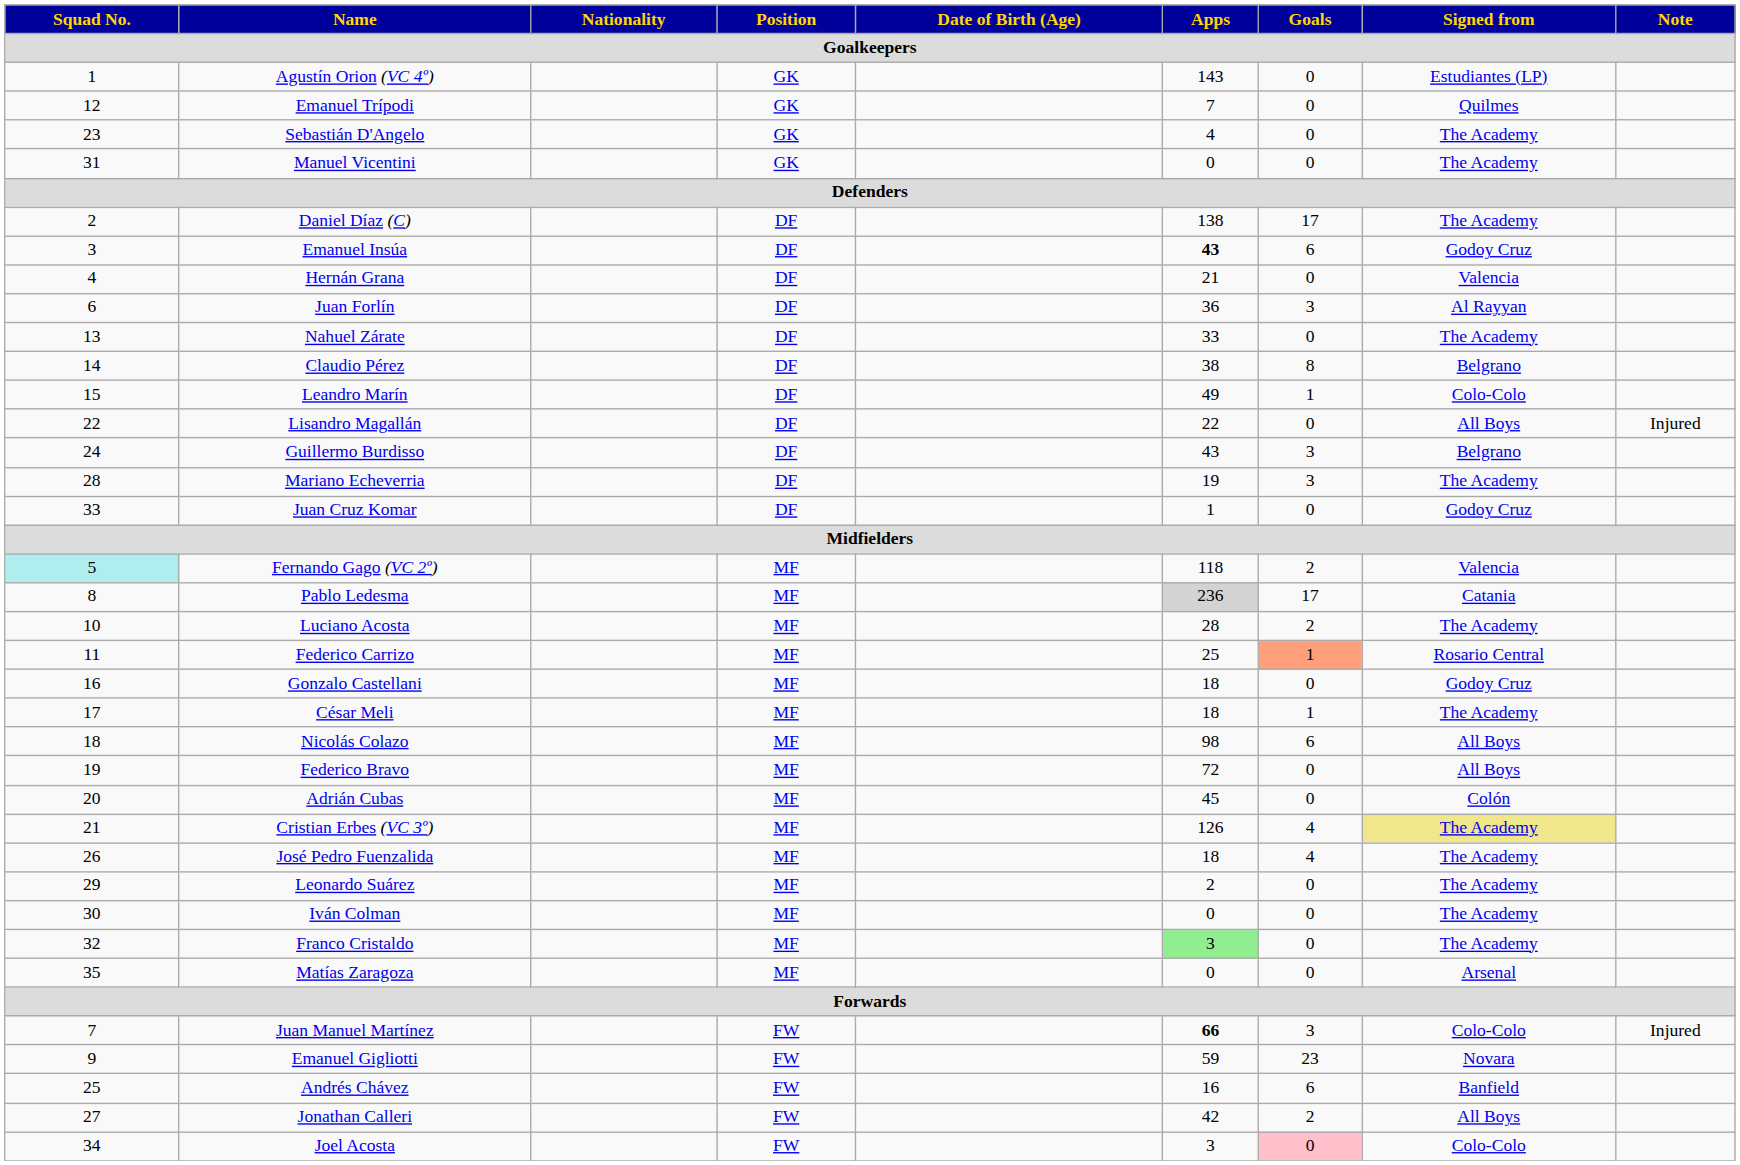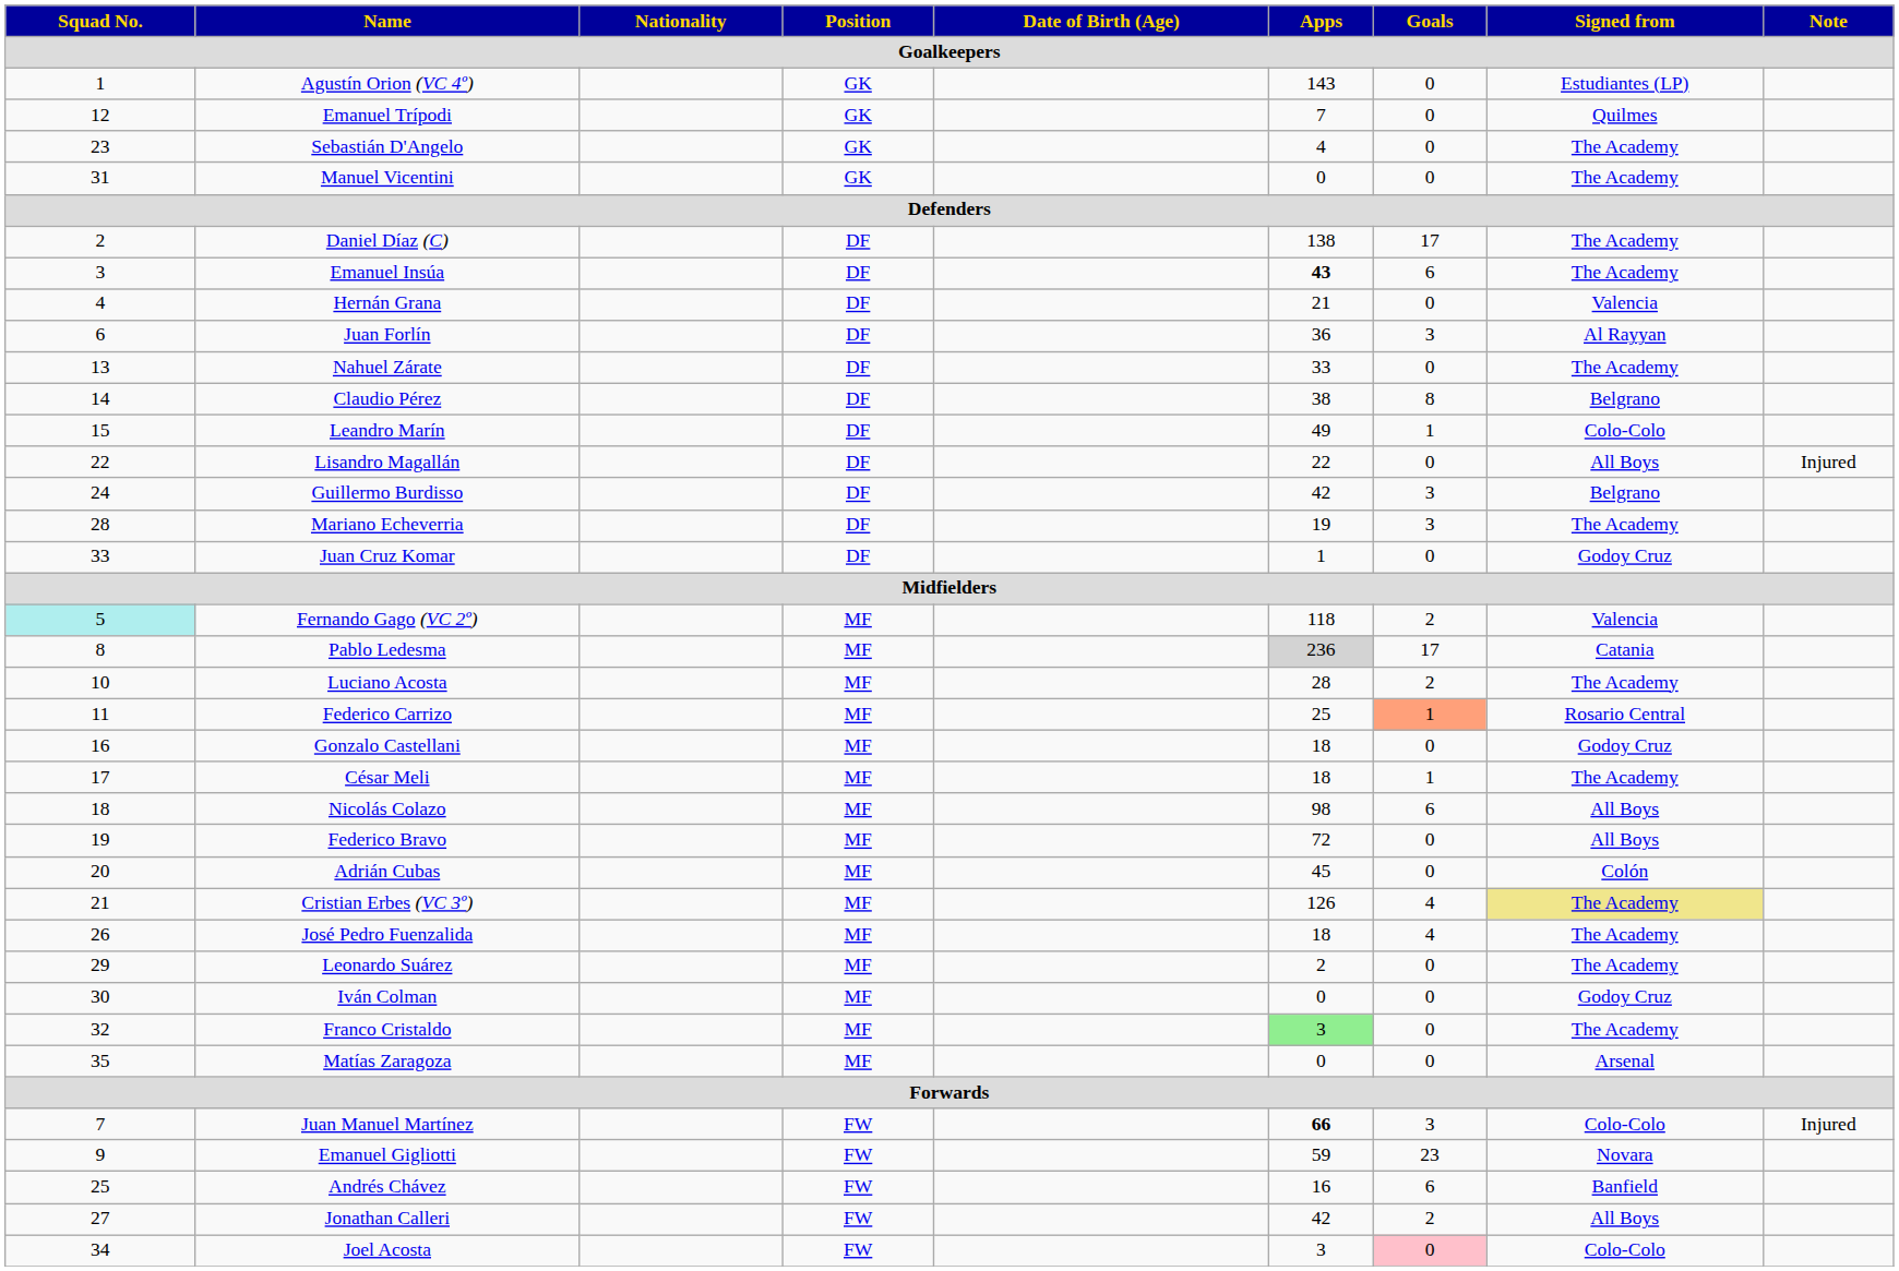Emanuel Insúa | Signed from: Godoy Cruz -> The Academy
Guillermo Burdisso | Apps: 43 -> 42
Iván Colman | Signed from: The Academy -> Godoy Cruz
